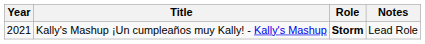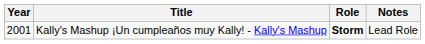Kally's Mashup ¡Un cumpleaños muy Kally! - Kally's Mashup | Year: 2021 -> 2001
